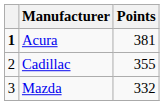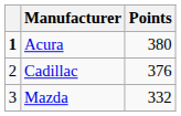Acura | Points: 381 -> 380
Cadillac | Points: 355 -> 376
